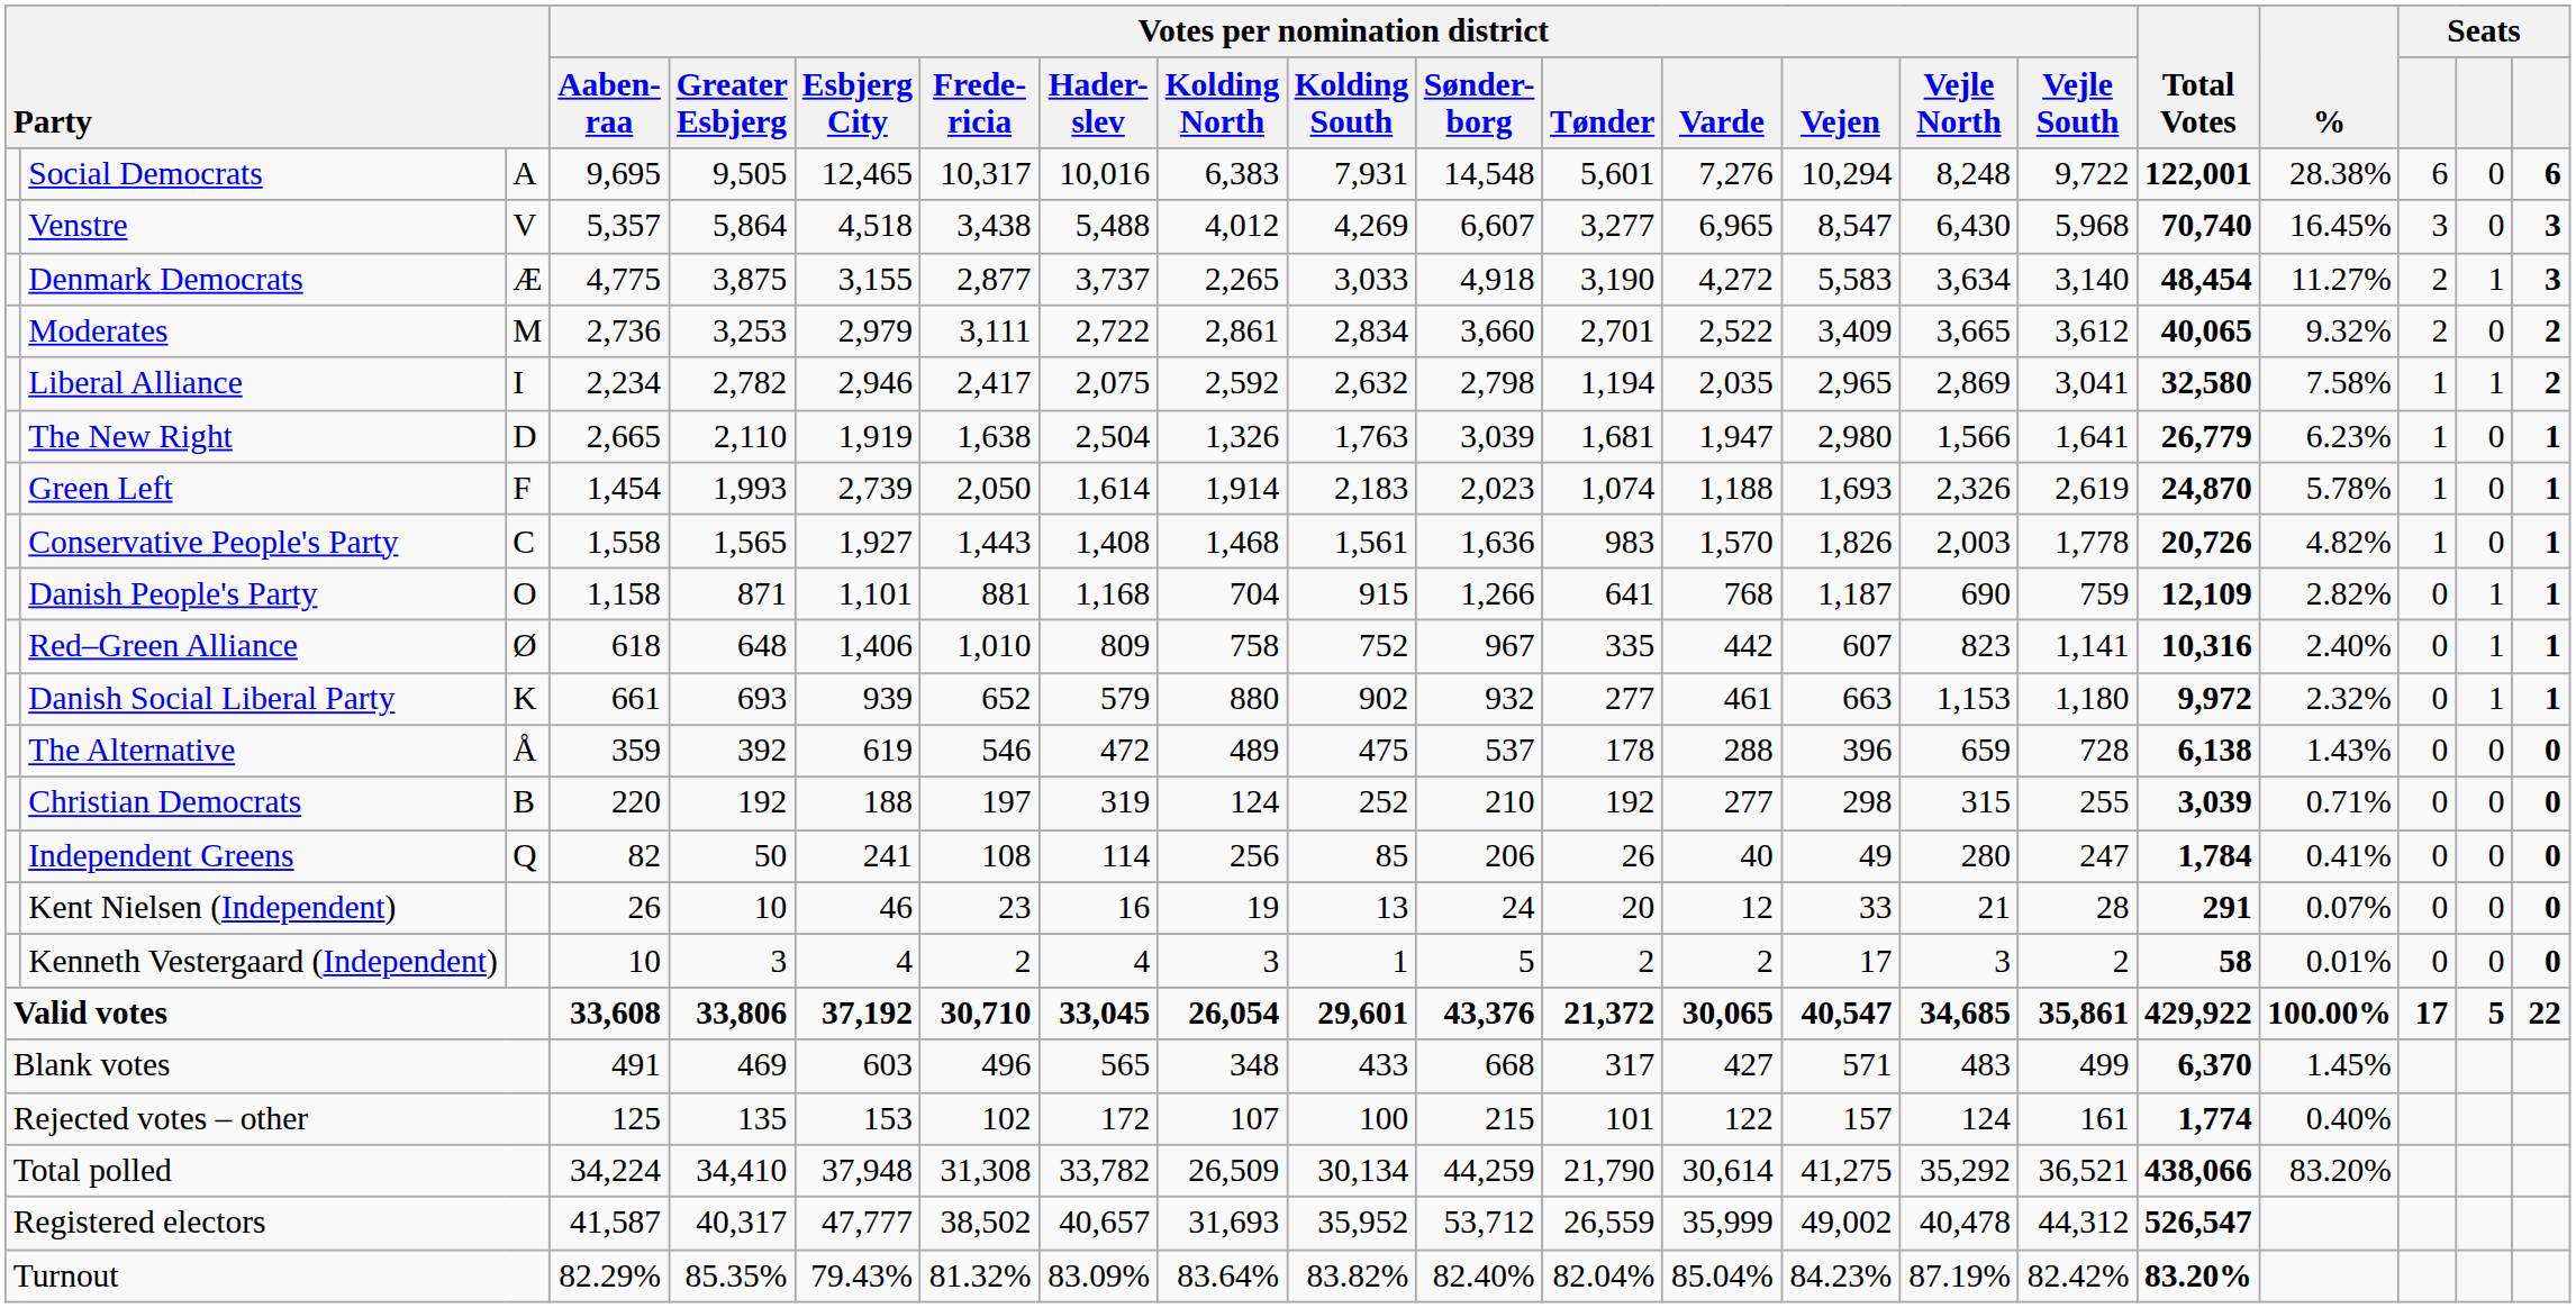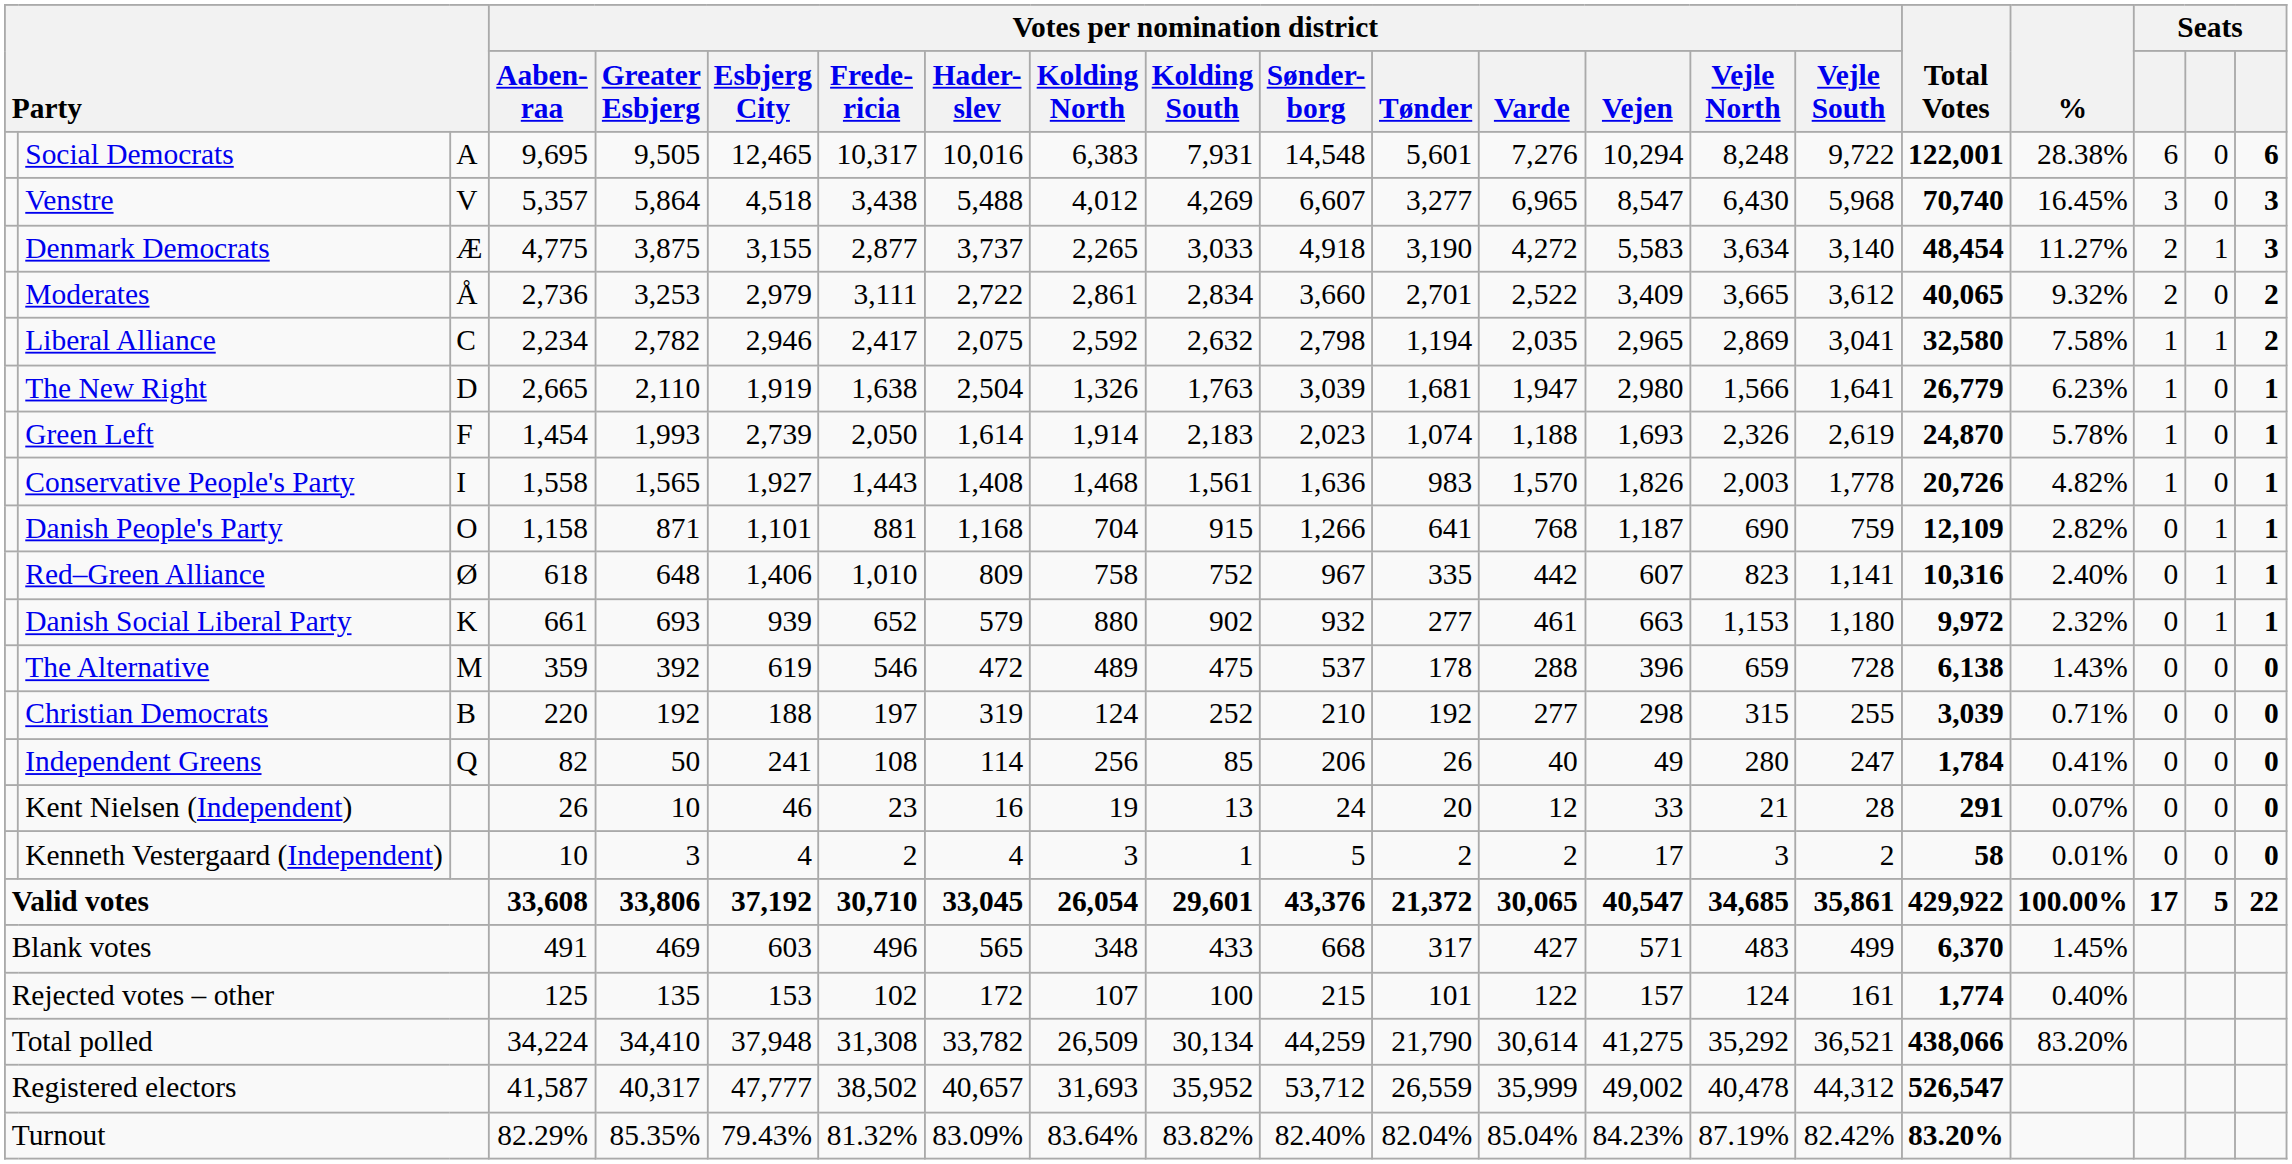Moderates | column 3: M -> Å
Liberal Alliance | column 3: I -> C
Conservative People's Party | column 3: C -> I
The Alternative | column 3: Å -> M
